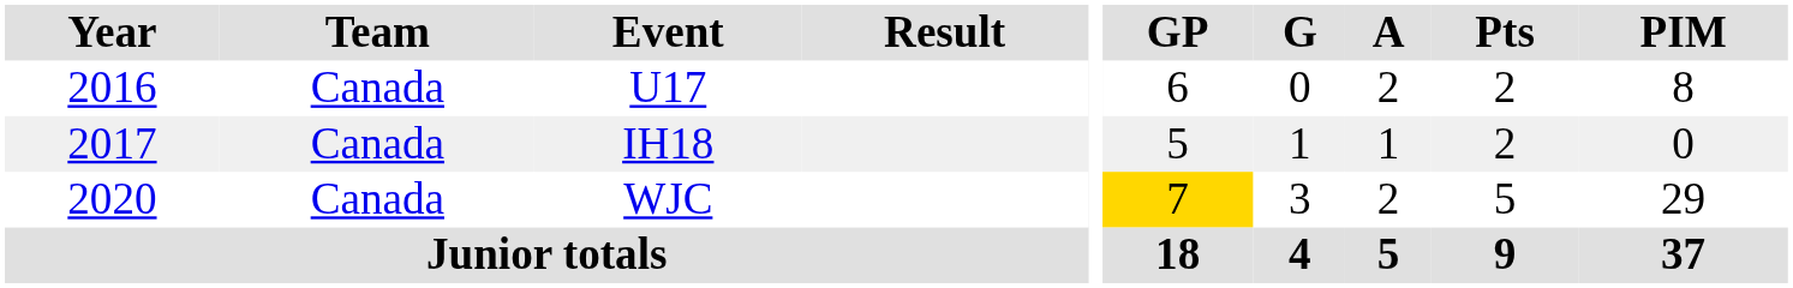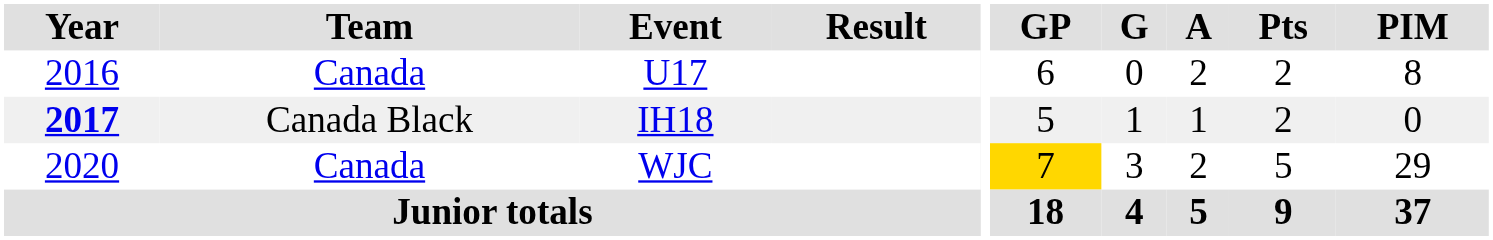IH18 | Year: normal -> bold
IH18 | Team: Canada -> Canada Black
